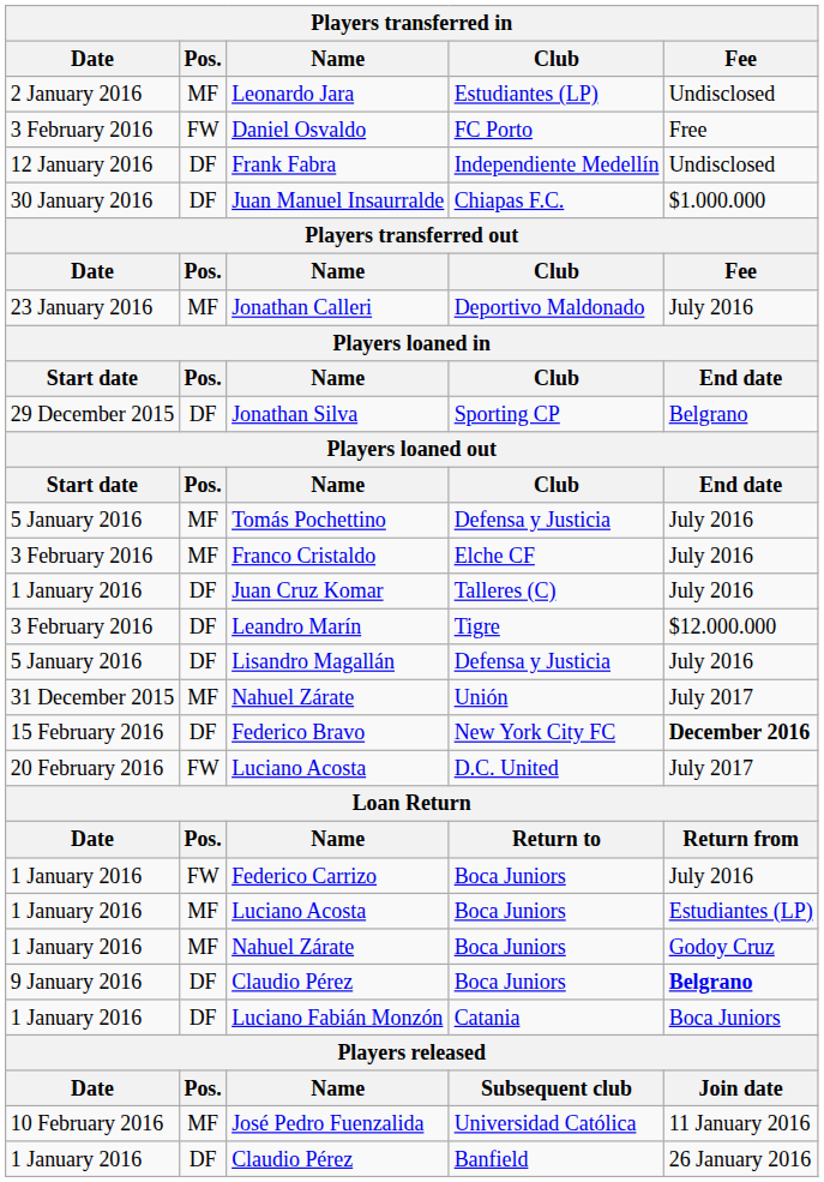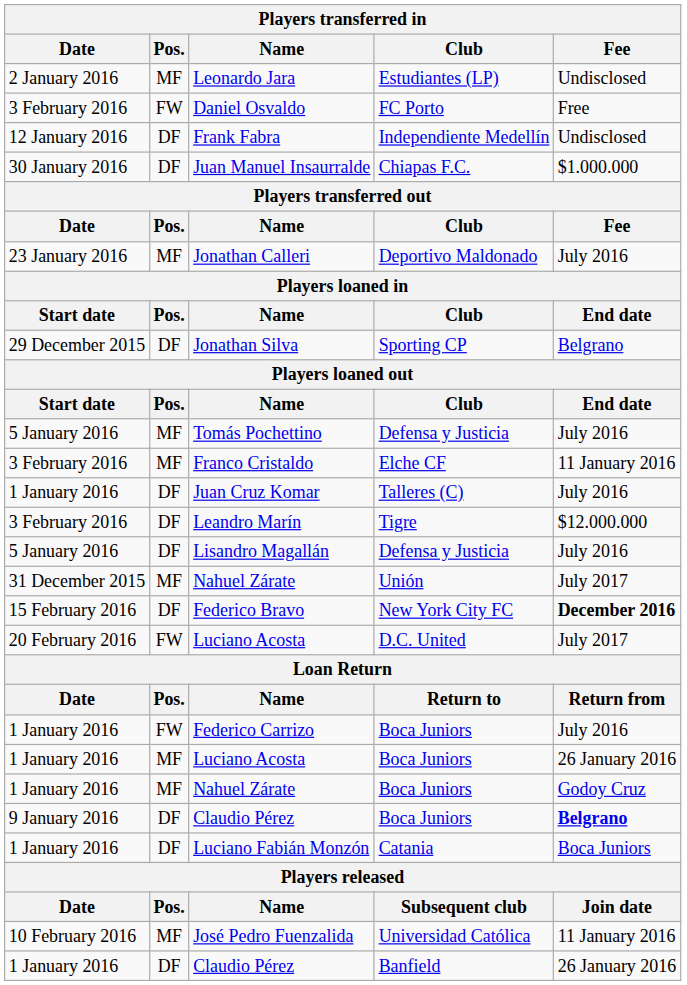Franco Cristaldo | Players transferred in / Fee: July 2016 -> 11 January 2016
Luciano Acosta / Boca Juniors | Players transferred in / Fee: Estudiantes (LP) -> 26 January 2016
